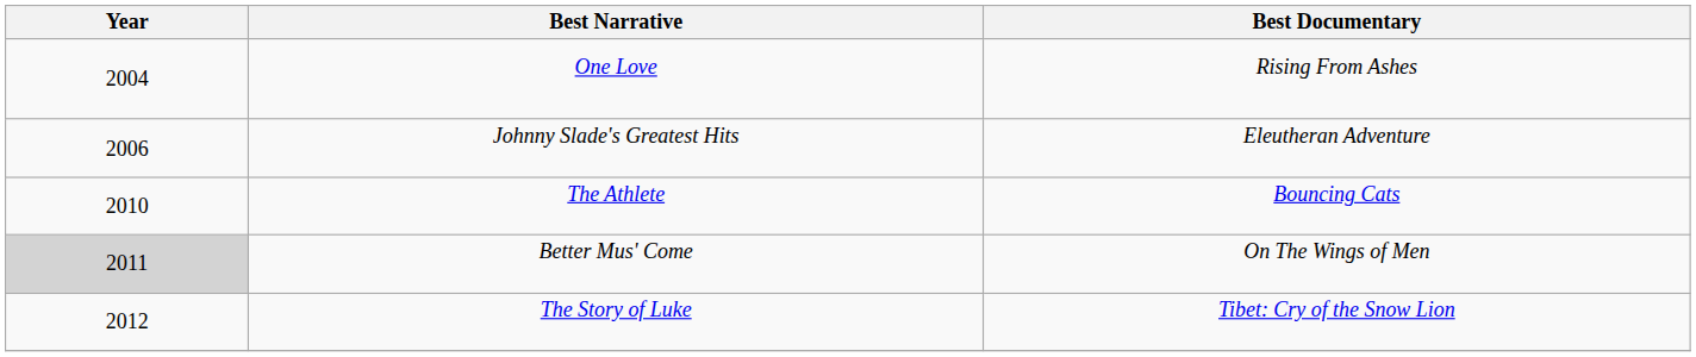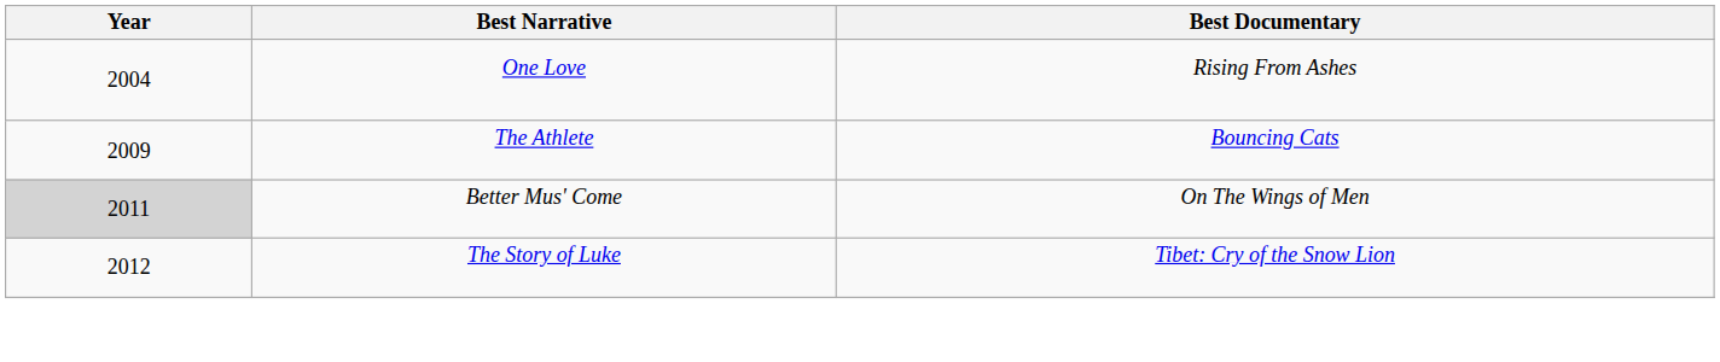- row: 2006 | Johnny Slade's Greatest Hits | Eleutheran Adventure
The Athlete | Year: 2010 -> 2009
